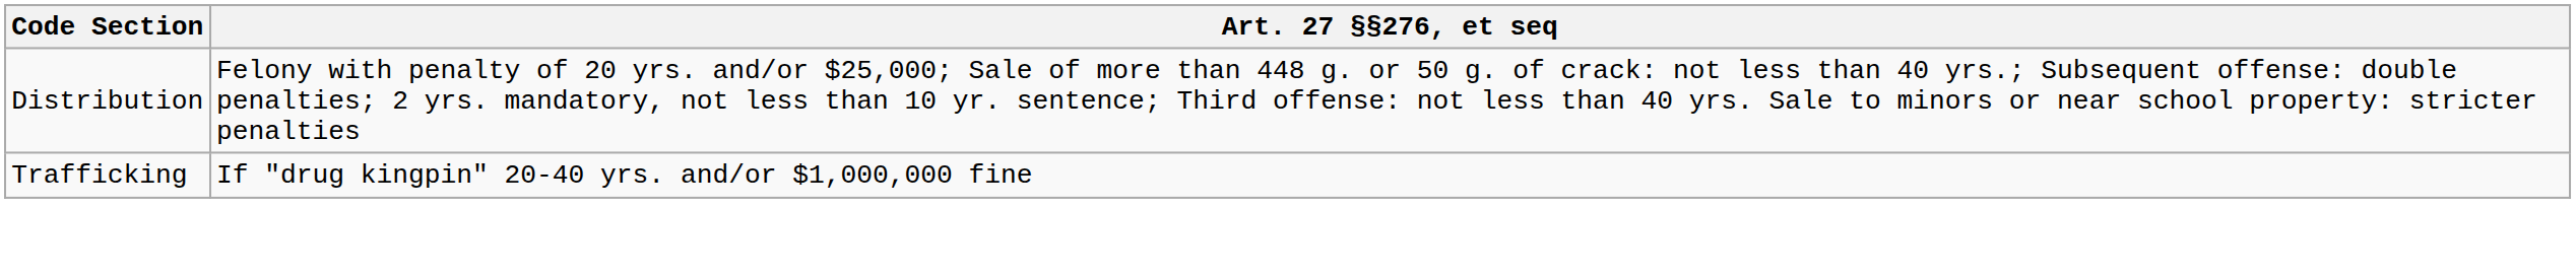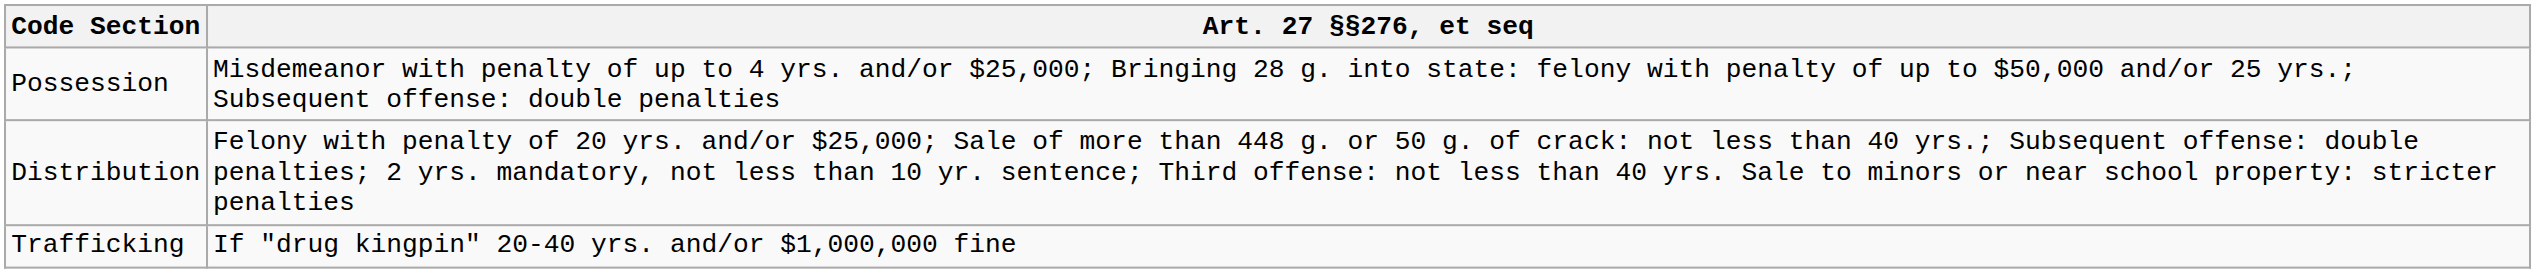+ row: Possession | Misdemeanor with penalty of up to 4 yrs. and/or $25,000; Bringing 28 g. into state: felony with penalty of up to $50,000 and/or 25 yrs.; Subsequent offense: double penalties
